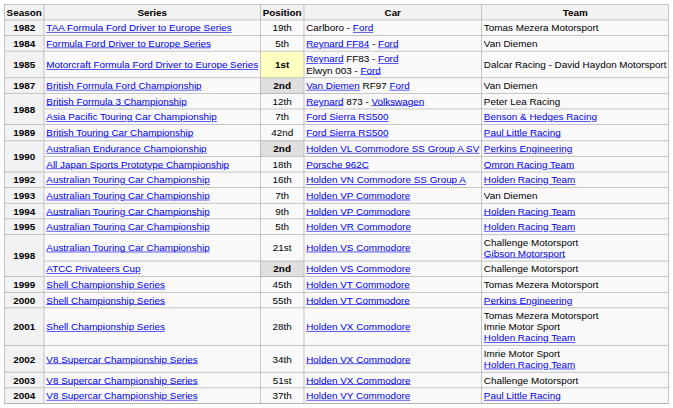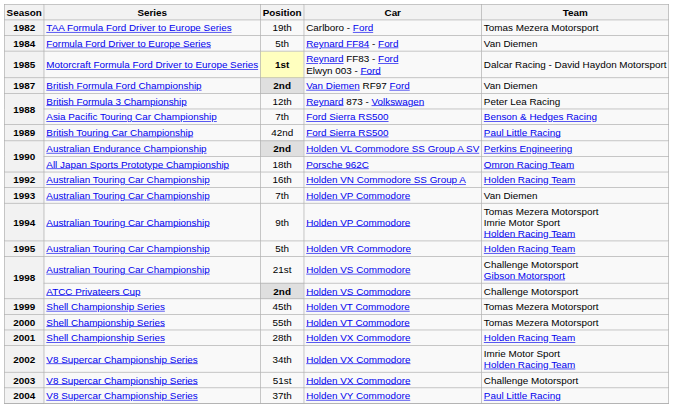1994 | Team: Holden Racing Team -> Tomas Mezera Motorsport Imrie Motor Sport Holden Racing Team
2000 | Team: Perkins Engineering -> Tomas Mezera Motorsport
2001 | Team: Tomas Mezera Motorsport Imrie Motor Sport Holden Racing Team -> Holden Racing Team
